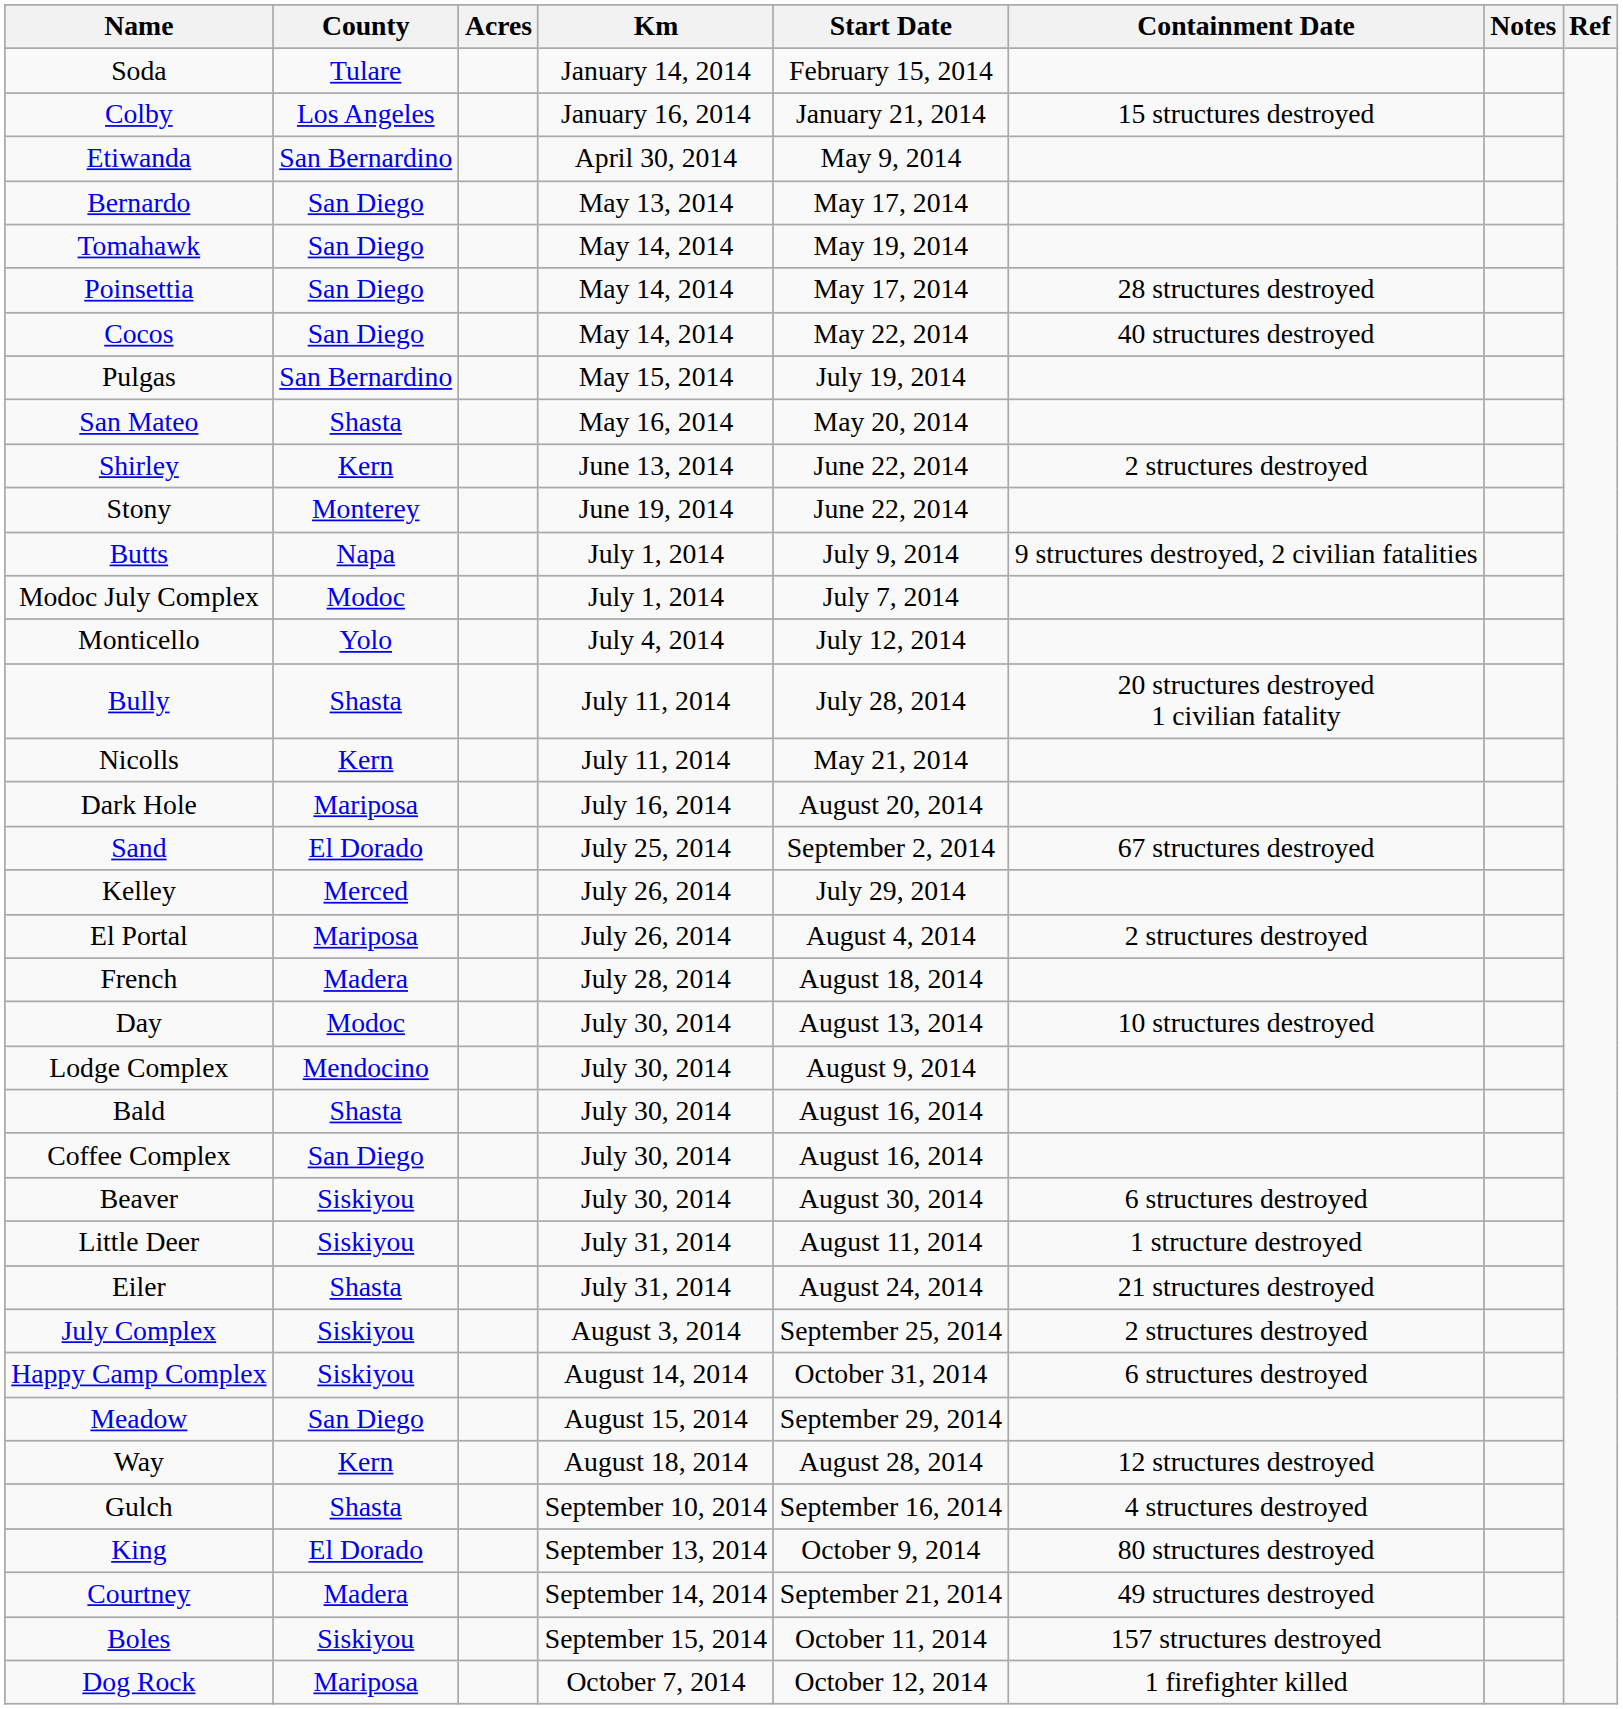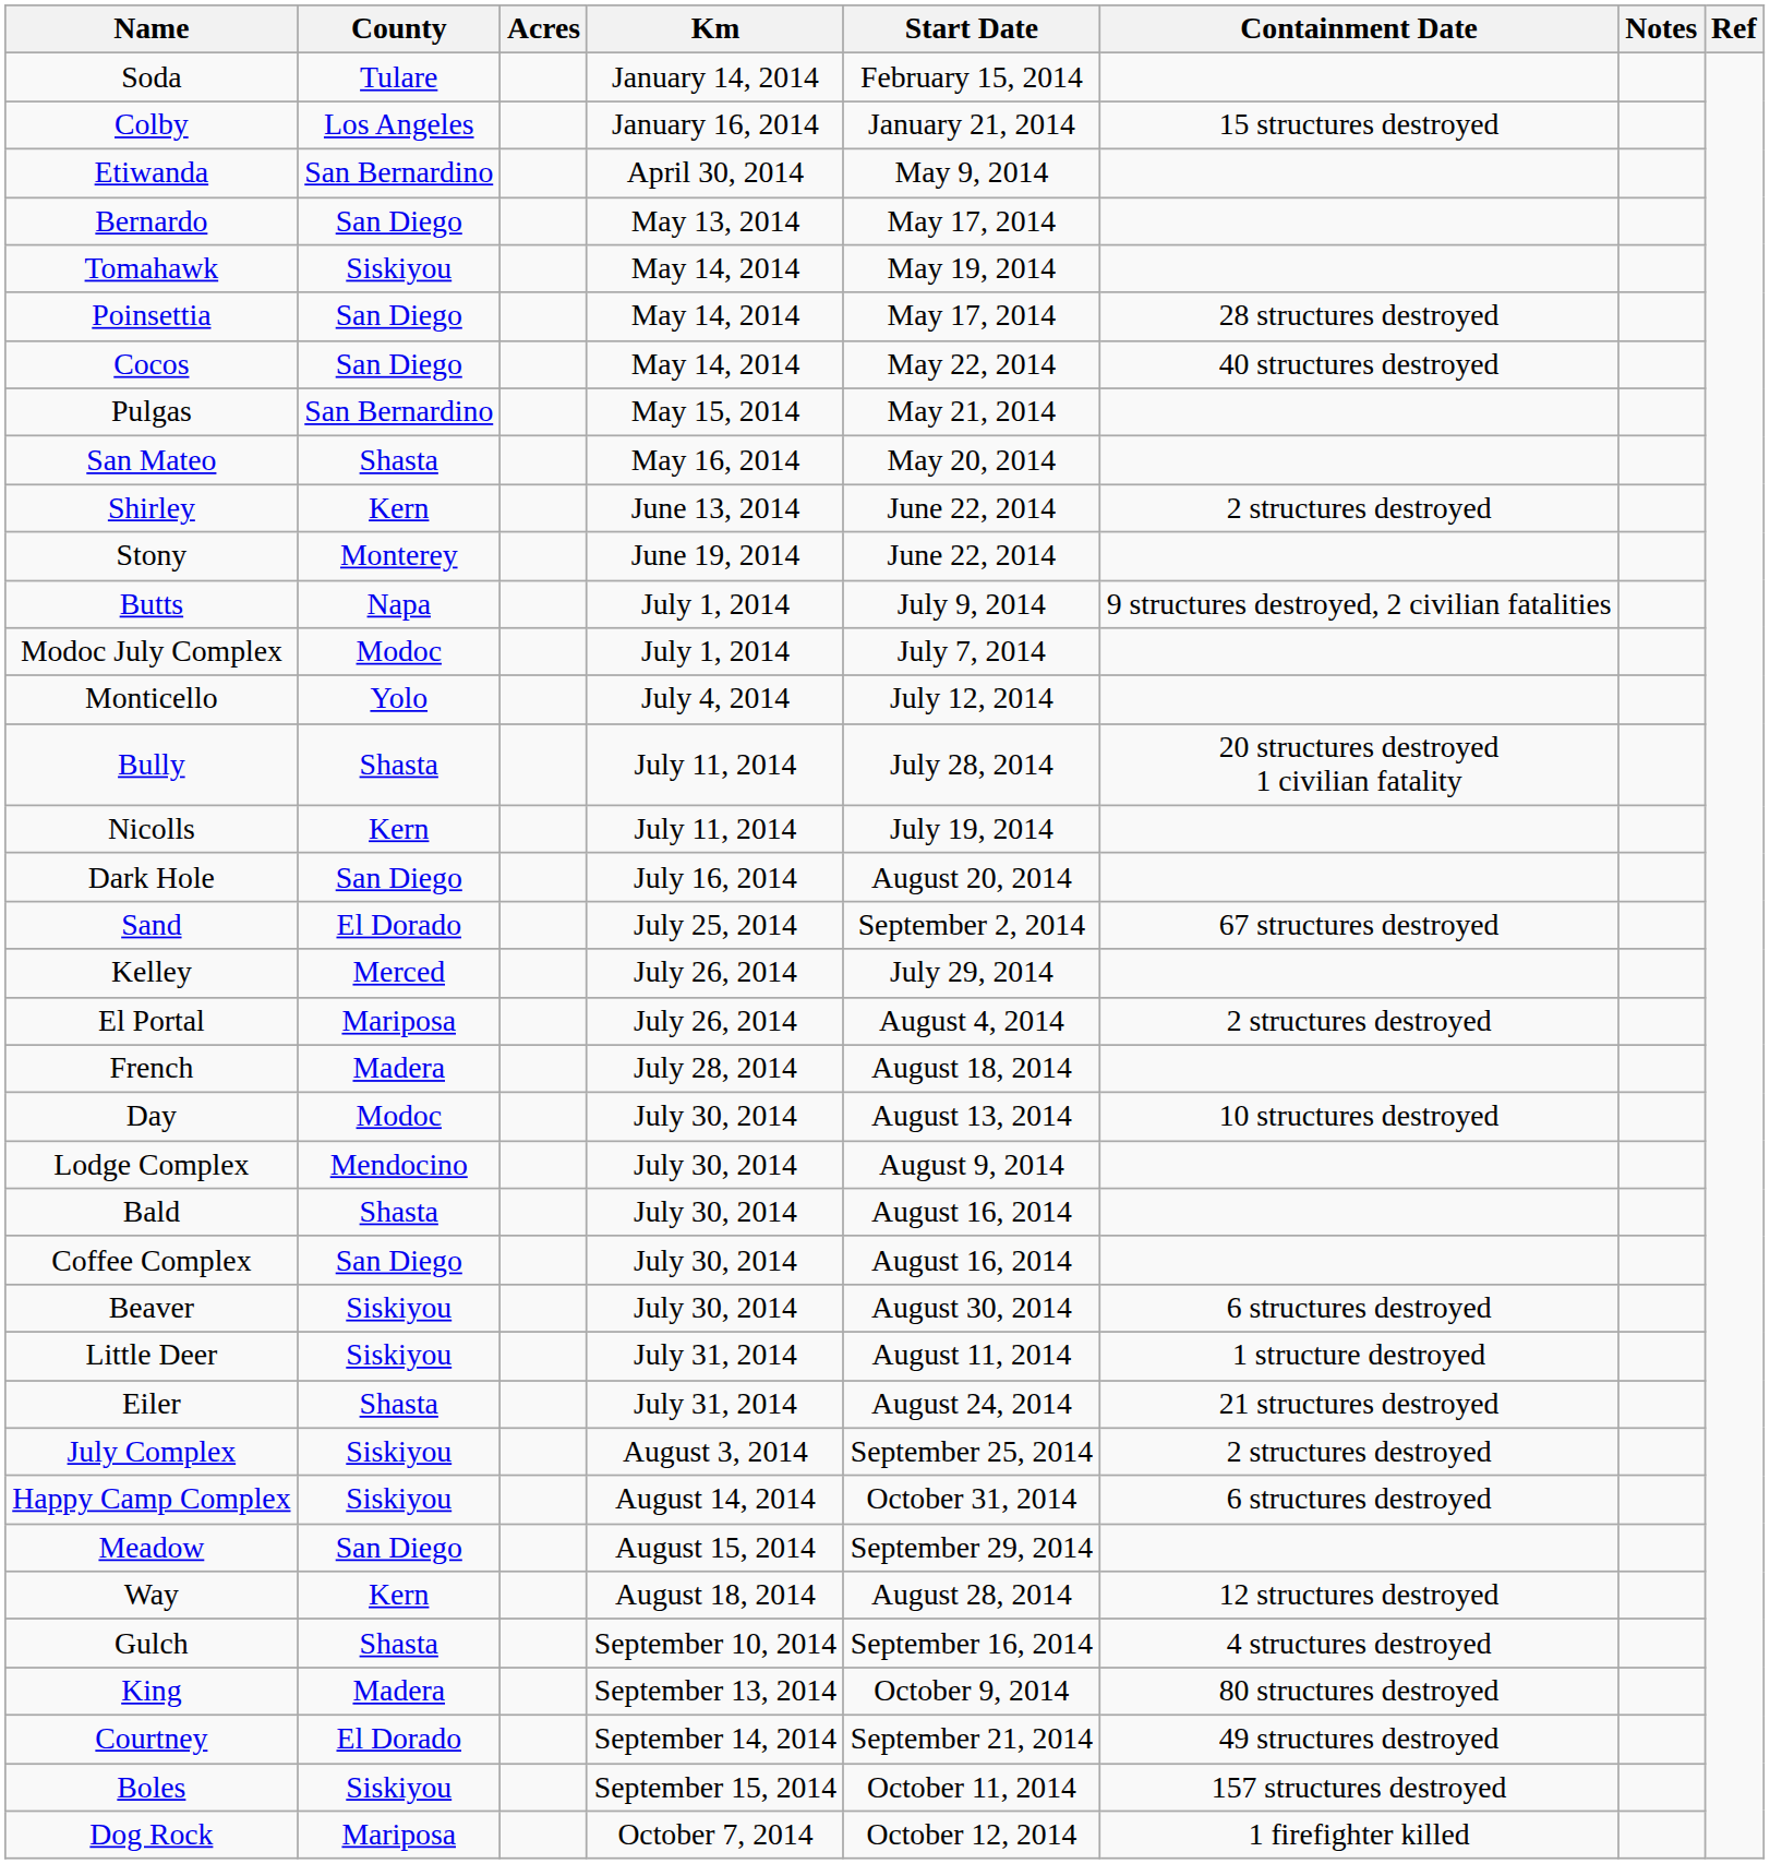Tomahawk | County: San Diego -> Siskiyou
Pulgas | Start Date: July 19, 2014 -> May 21, 2014
Nicolls | Start Date: May 21, 2014 -> July 19, 2014
Dark Hole | County: Mariposa -> San Diego
King | County: El Dorado -> Madera
Courtney | County: Madera -> El Dorado
